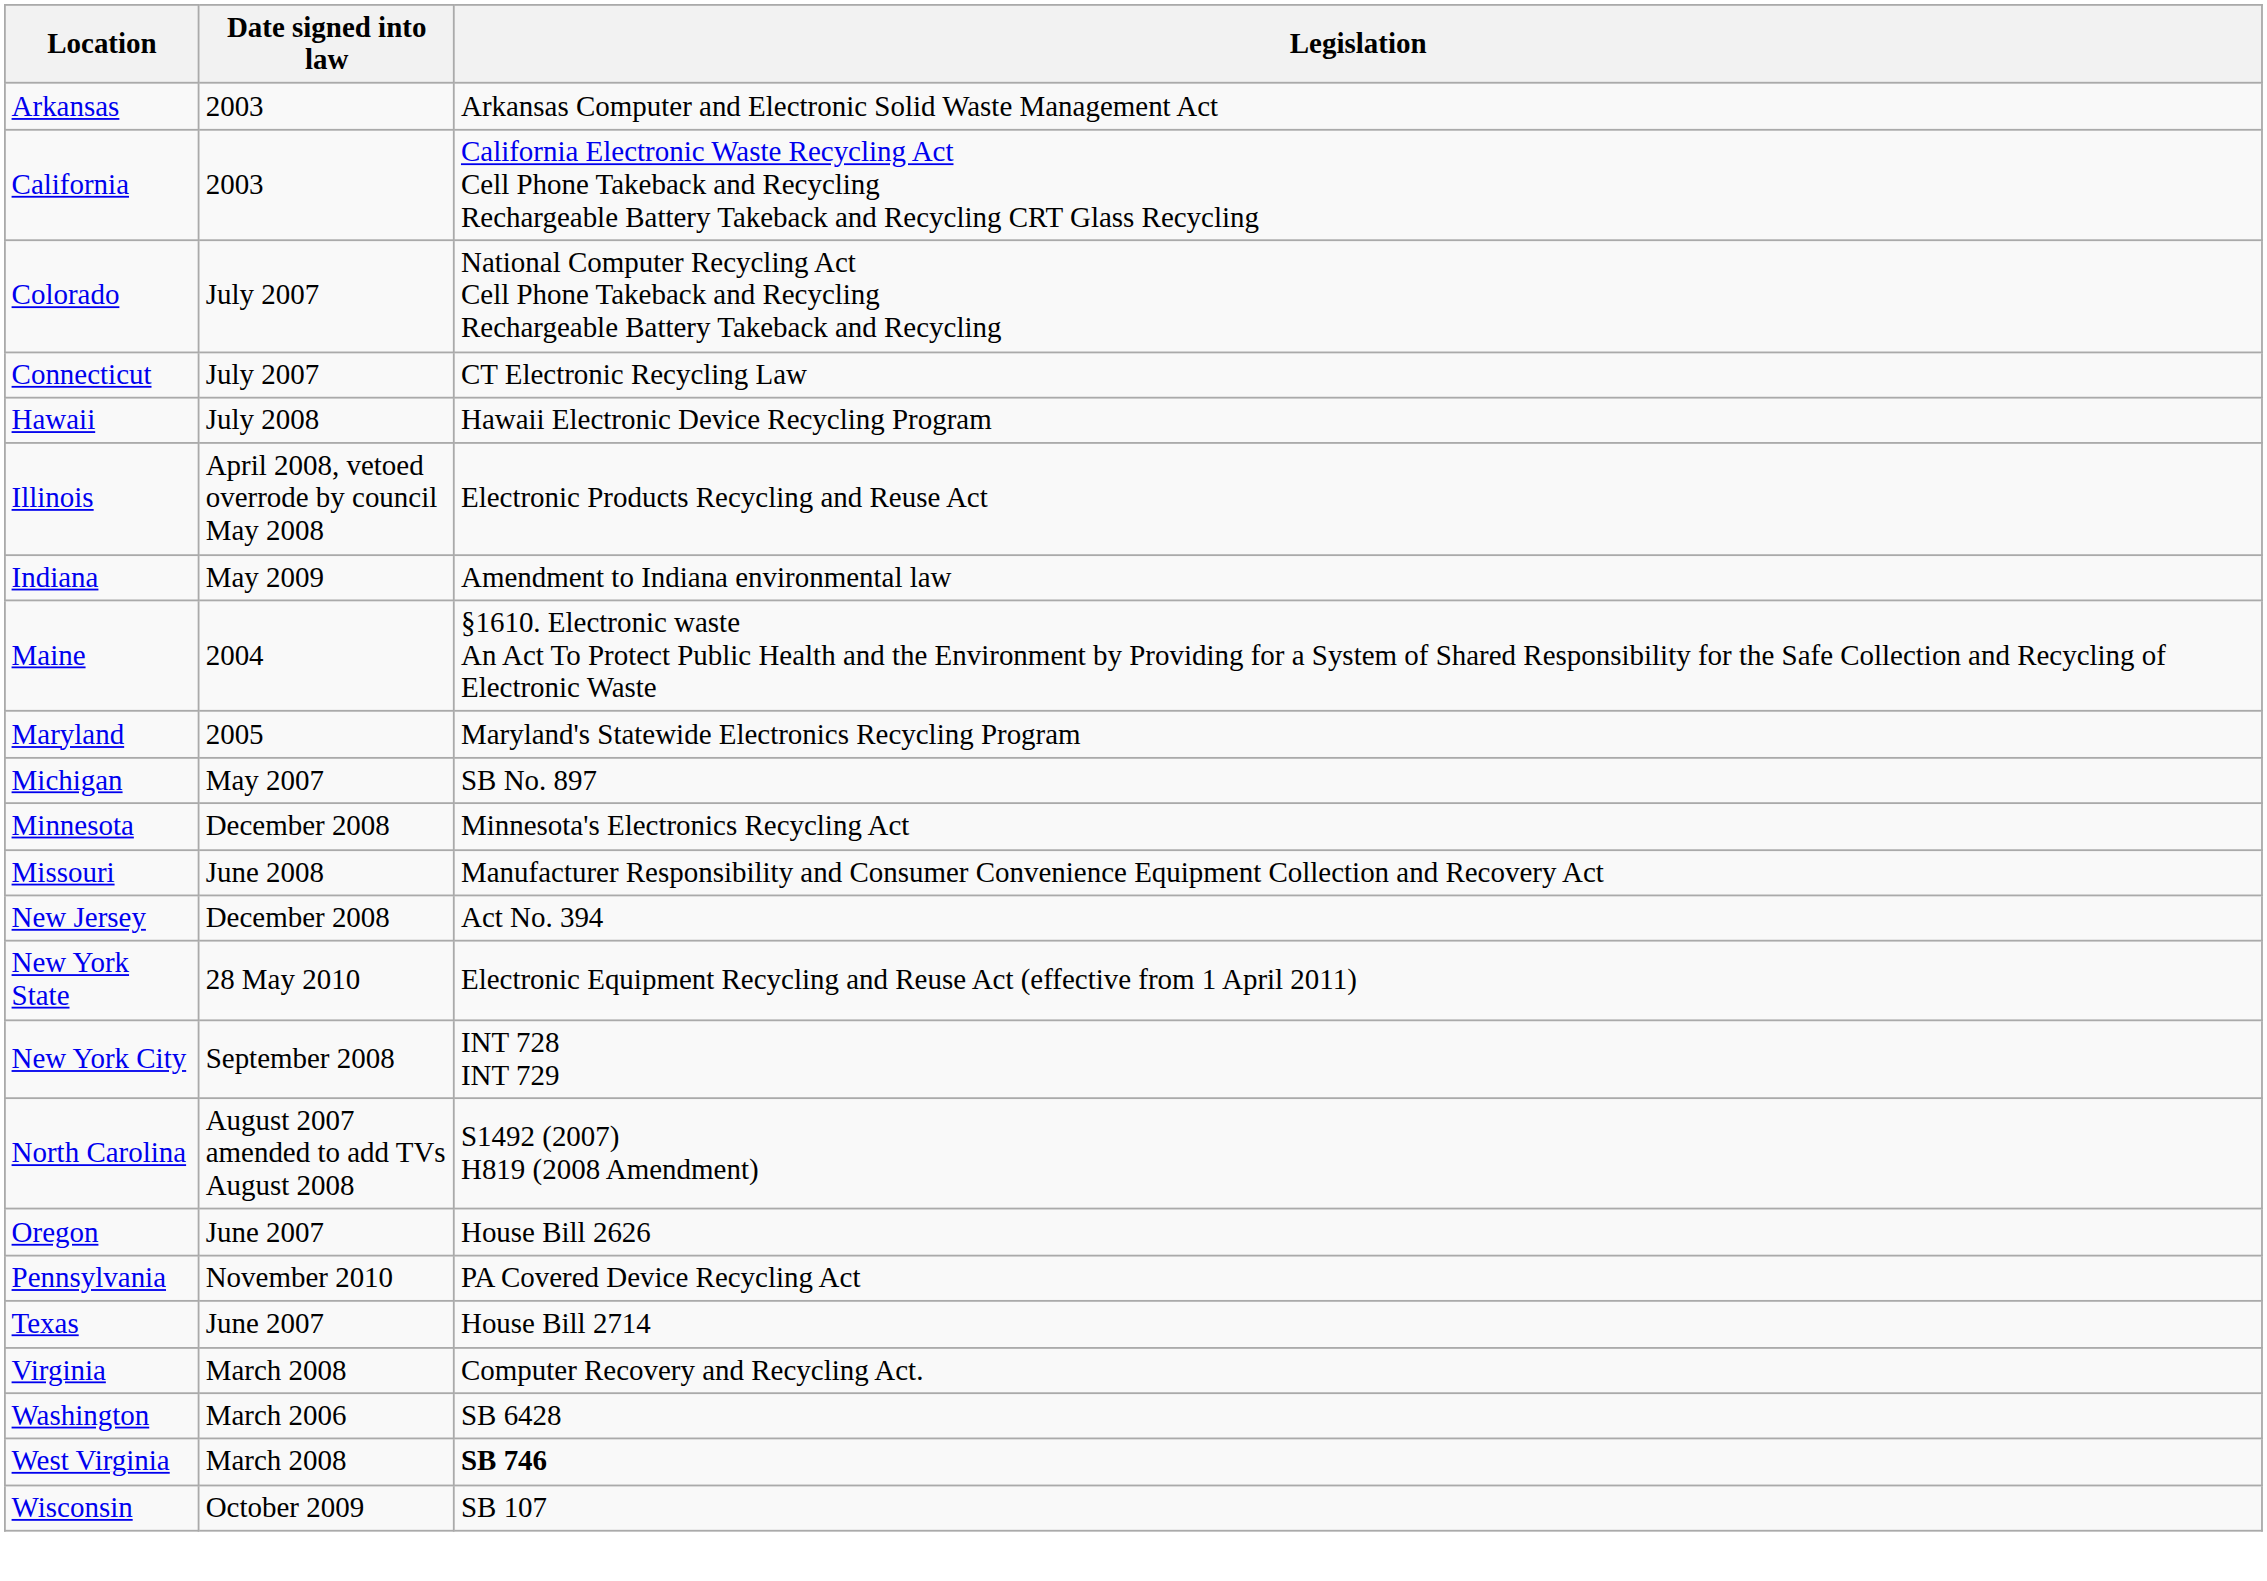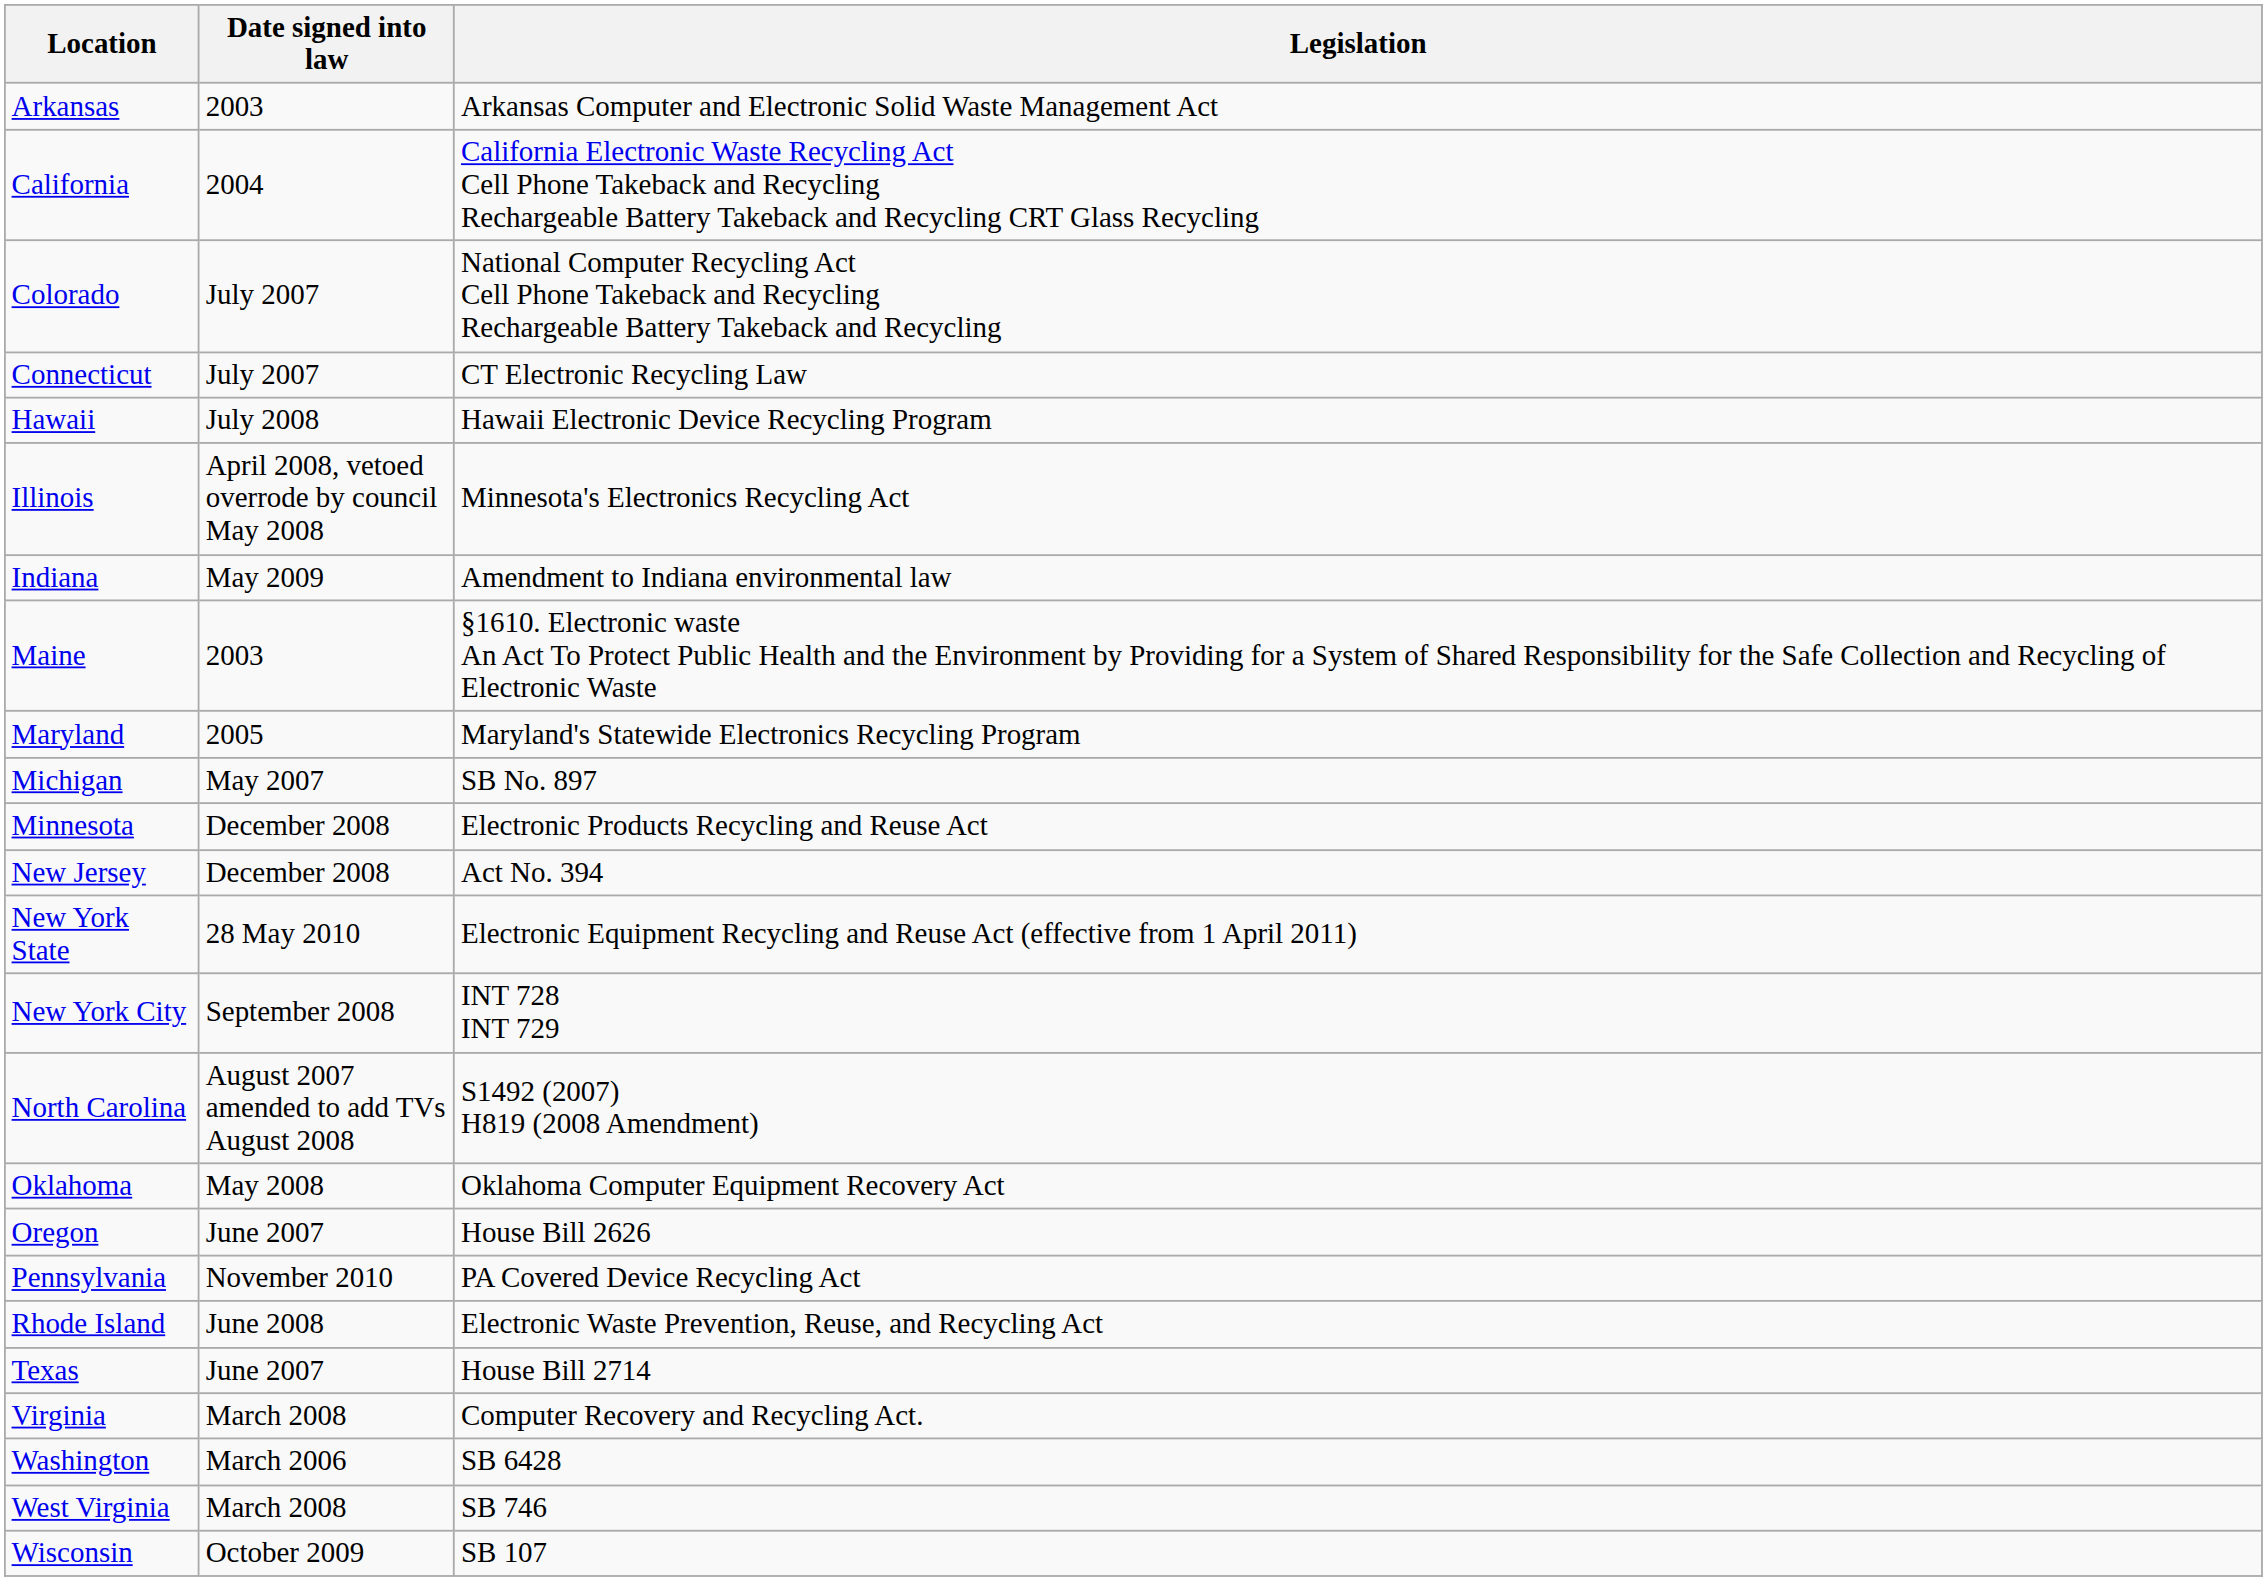California | Date signed into law: 2003 -> 2004
Illinois | Legislation: Electronic Products Recycling and Reuse Act -> Minnesota's Electronics Recycling Act
Maine | Date signed into law: 2004 -> 2003
Minnesota | Legislation: Minnesota's Electronics Recycling Act -> Electronic Products Recycling and Reuse Act
- row: Missouri | June 2008 | Manufacturer Responsibility and Consumer Convenience Equipment Collection and Recovery Act
+ row: Oklahoma | May 2008 | Oklahoma Computer Equipment Recovery Act
+ row: Rhode Island | June 2008 | Electronic Waste Prevention, Reuse, and Recycling Act
West Virginia | Legislation: bold -> normal
